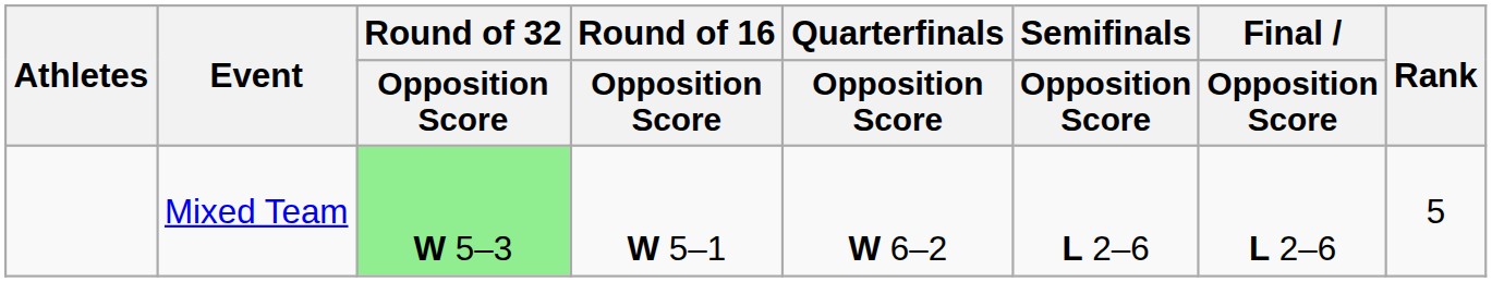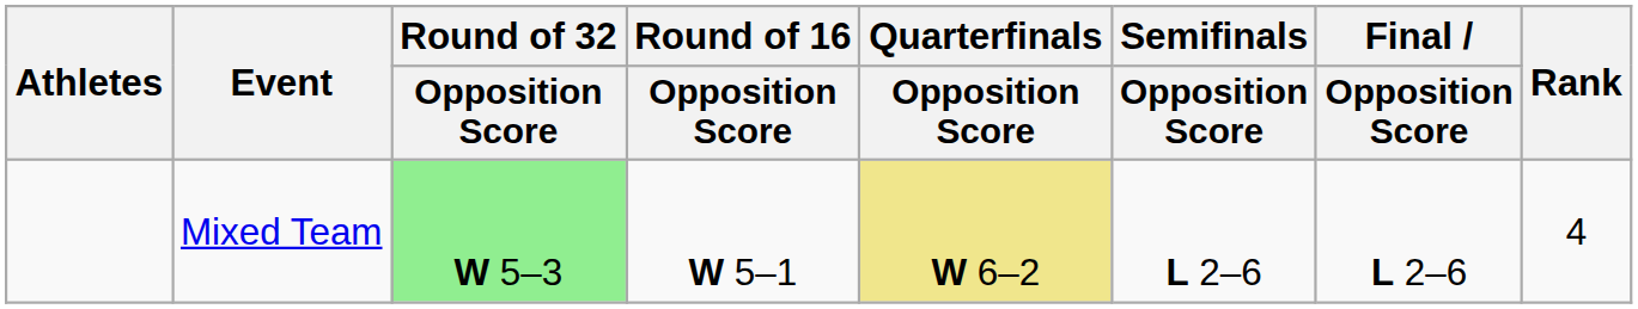Mixed Team | Quarterfinals / Opposition Score: no background -> khaki background
Mixed Team | Rank: 5 -> 4
